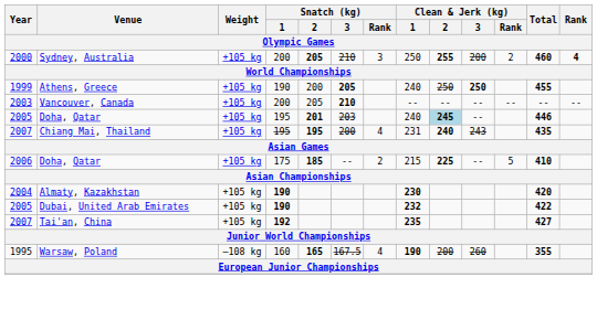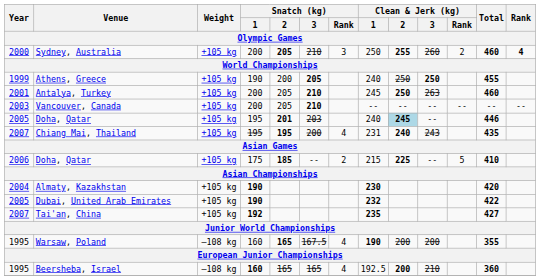Sydney, Australia | Clean & Jerk (kg) / 3: 200 -> 260
+ row: 2001 | Antalya, Turkey | +105 kg | 200 | 205 | 210 | 245 | 250 | 263 | 460
Warsaw, Poland | Clean & Jerk (kg) / 3: 260 -> 200
+ row: 1995 | Beersheba, Israel | –108 kg | 160 | 165 | 165 | 4 | 192.5 | 200 | 210 | 360
